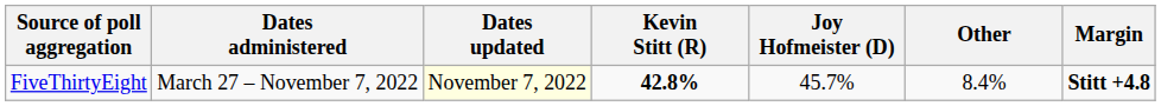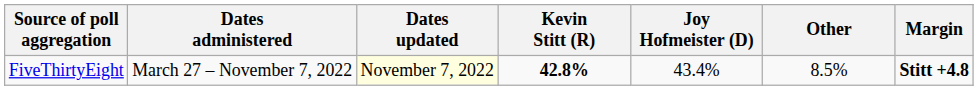FiveThirtyEight | Joy Hofmeister (D): 45.7% -> 43.4%
FiveThirtyEight | Other: 8.4% -> 8.5%
